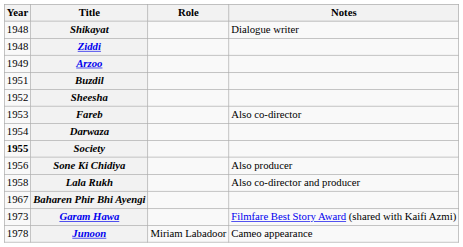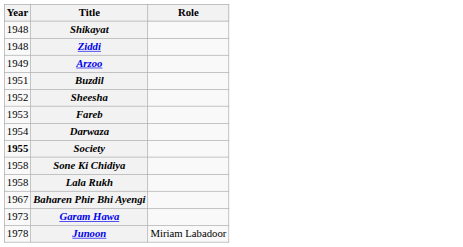- column: Notes | Dialogue writer | Also co-director | Also producer | Also co-director and producer | Filmfare Best Story Award (shared with Kaifi Azmi) | Cameo appearance
Sone Ki Chidiya | Year: 1956 -> 1958
